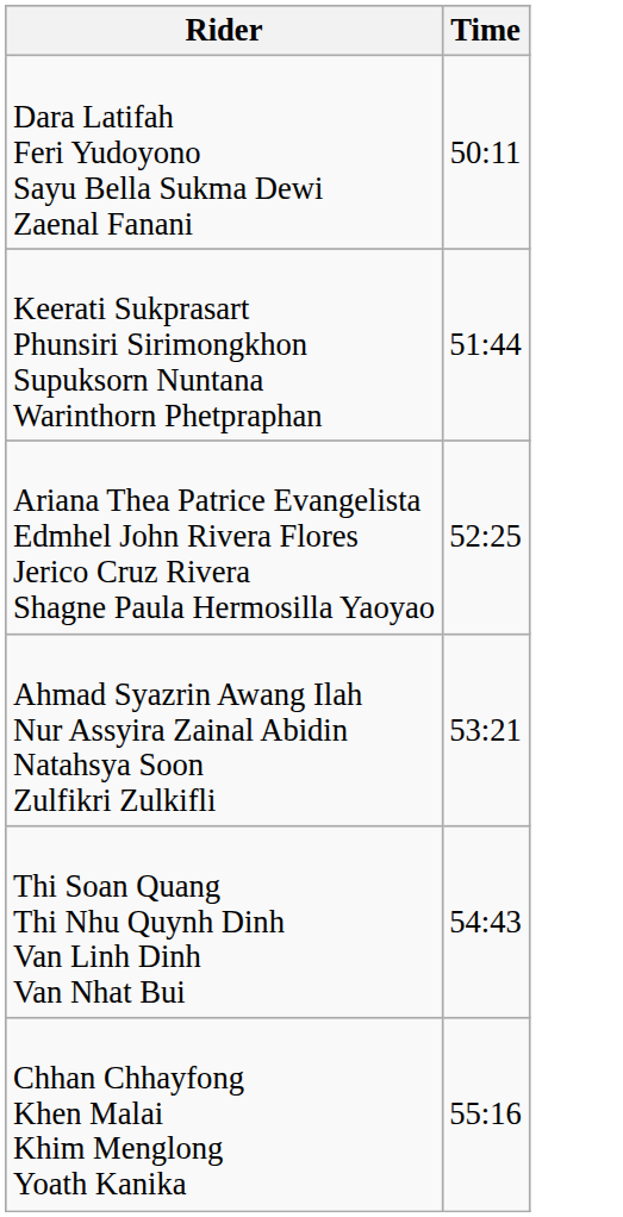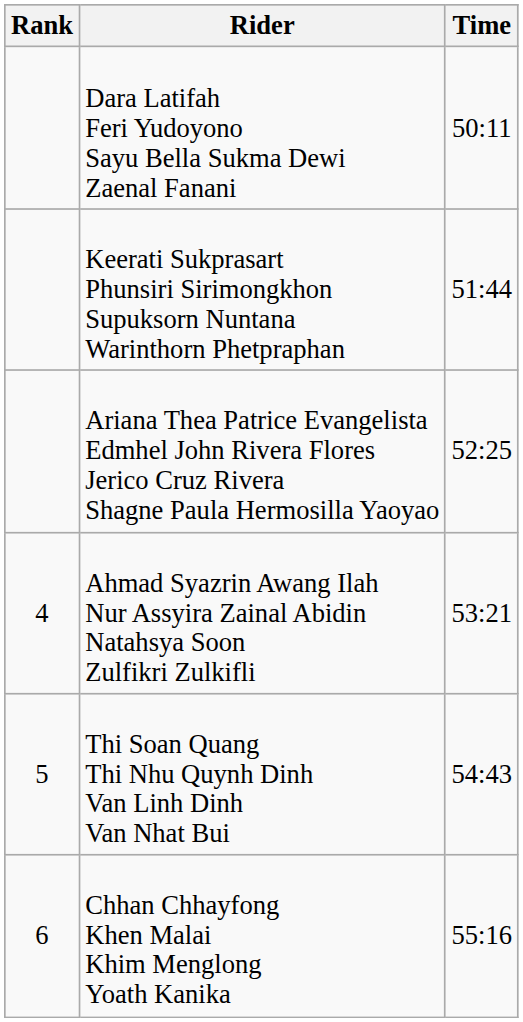+ column: Rank | 4 | 5 | 6
